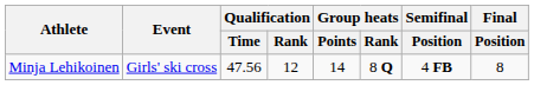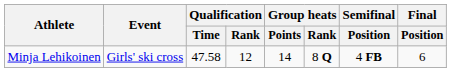Minja Lehikoinen | Qualification / Time: 47.56 -> 47.58
Minja Lehikoinen | Final / Position: 8 -> 6
